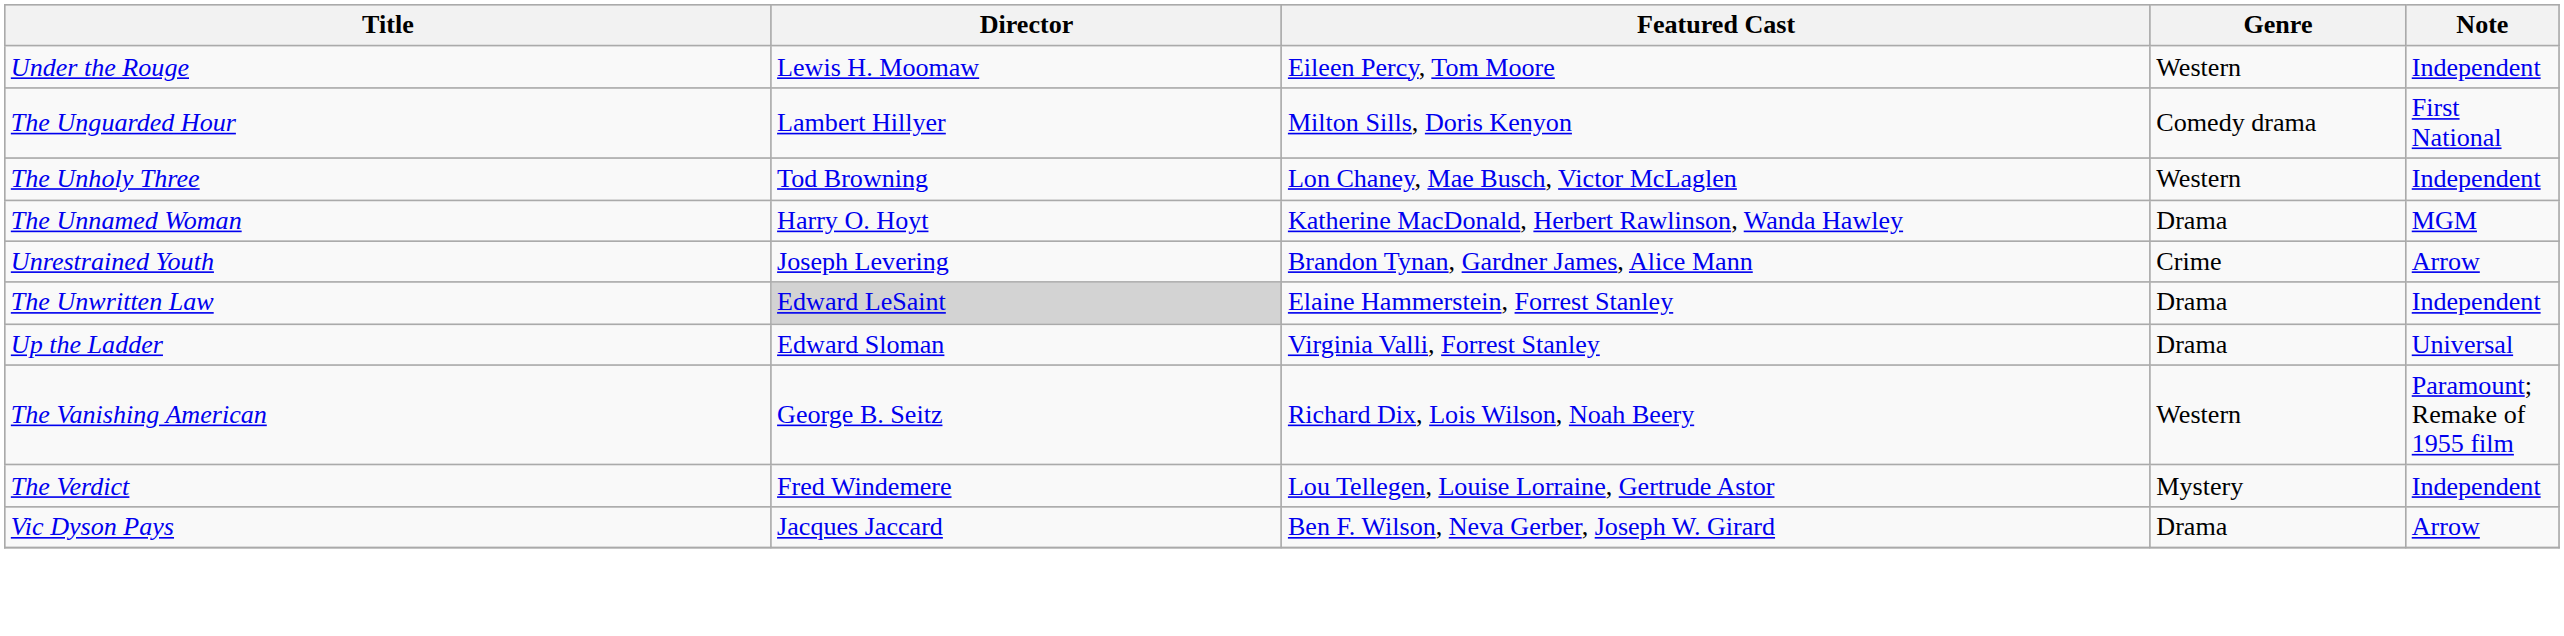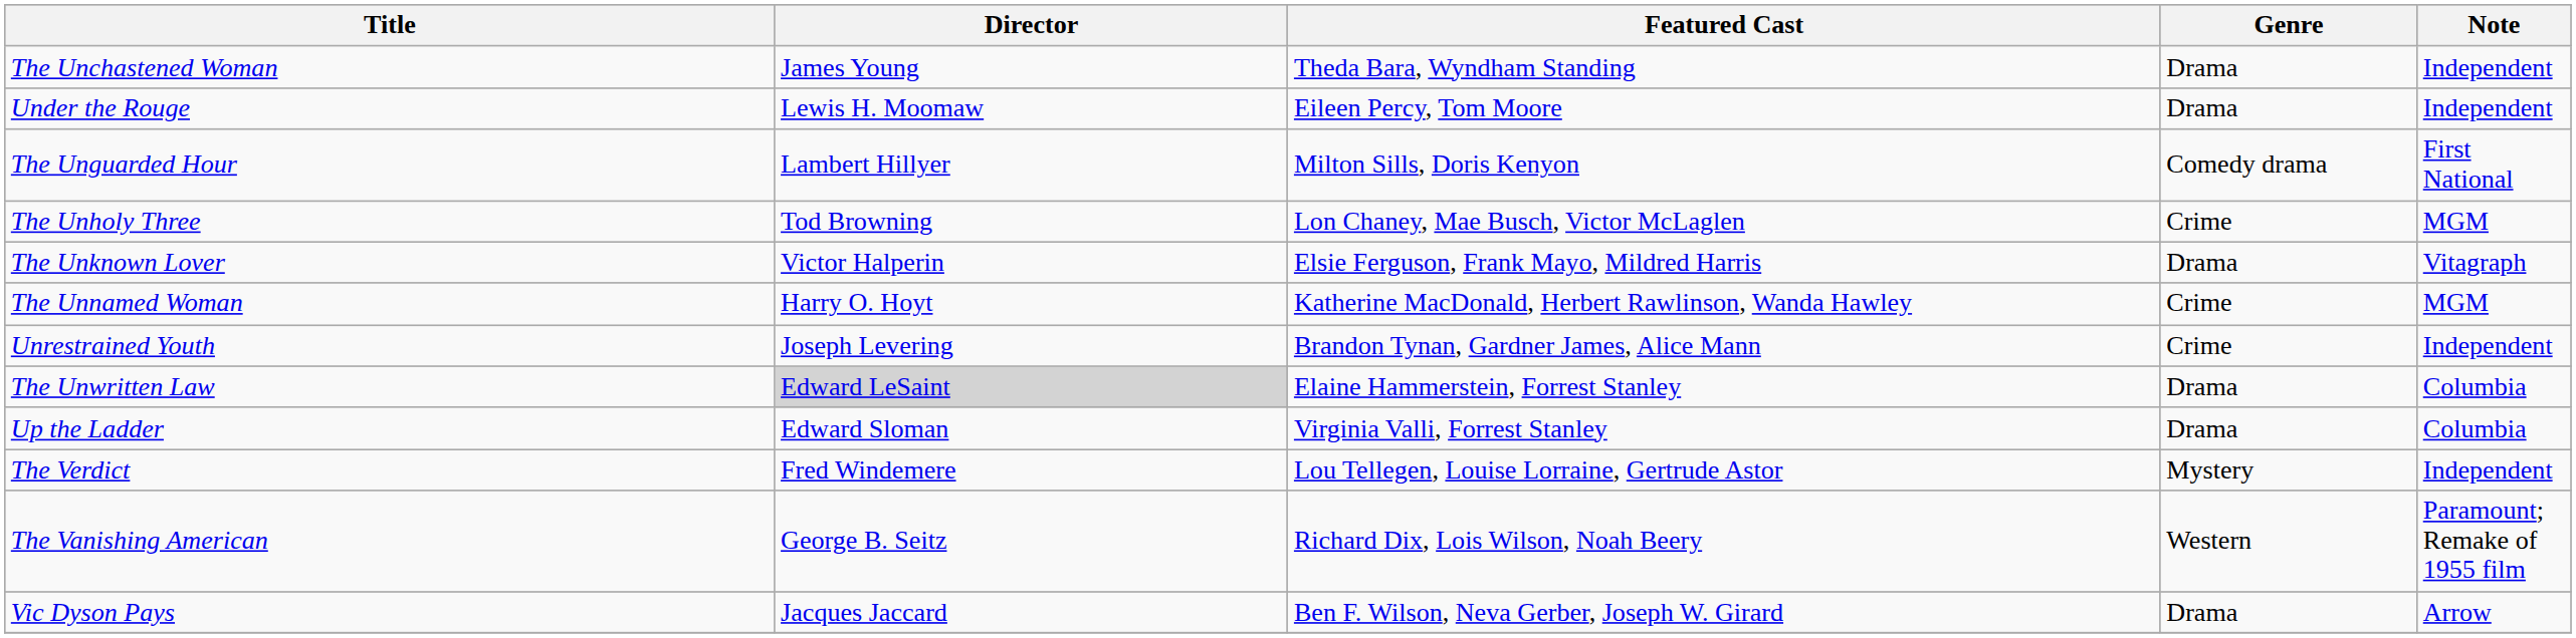+ row: The Unchastened Woman | James Young | Theda Bara, Wyndham Standing | Drama | Independent
Under the Rouge | Genre: Western -> Drama
The Unholy Three | Genre: Western -> Crime
The Unholy Three | Note: Independent -> MGM
+ row: The Unknown Lover | Victor Halperin | Elsie Ferguson, Frank Mayo, Mildred Harris | Drama | Vitagraph
The Unnamed Woman | Genre: Drama -> Crime
Unrestrained Youth | Note: Arrow -> Independent
The Unwritten Law | Note: Independent -> Columbia
Up the Ladder | Note: Universal -> Columbia
rows swapped: The Vanishing American <-> The Verdict
